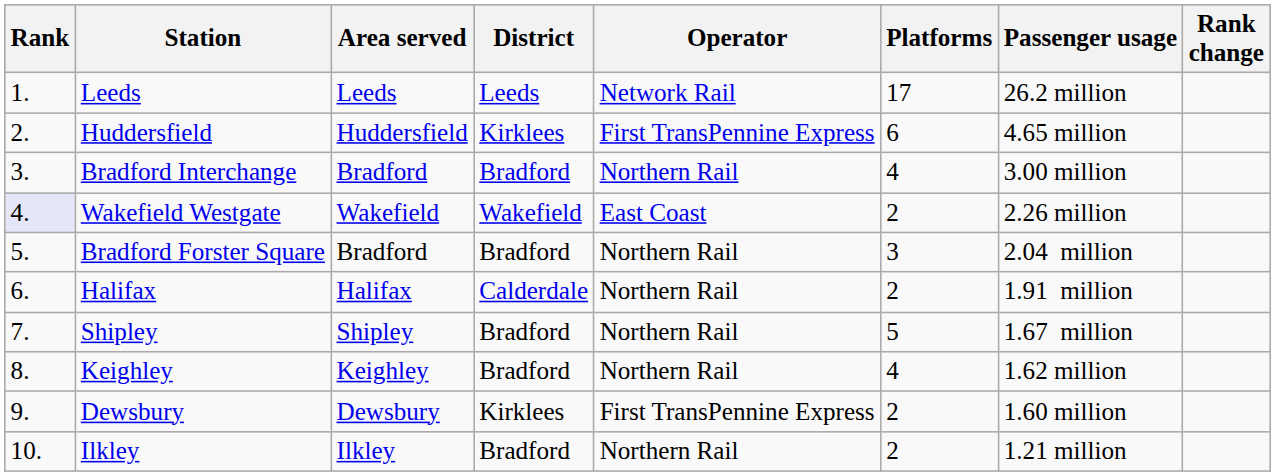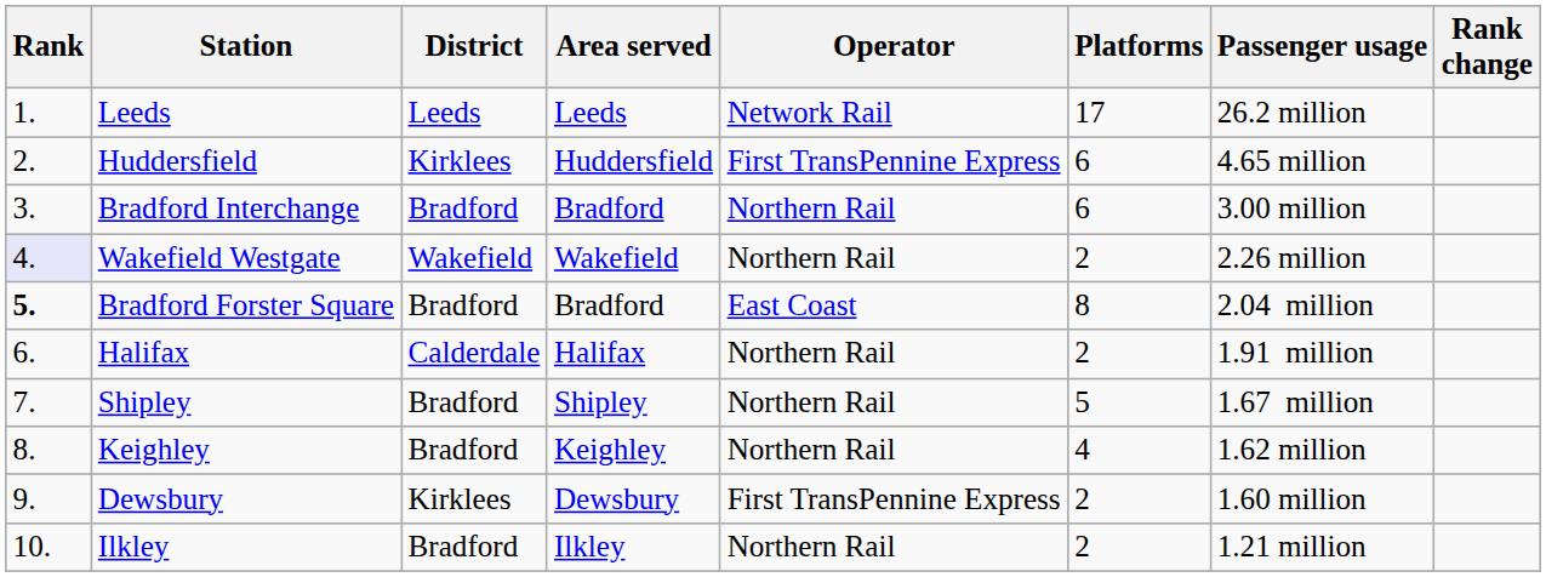columns swapped: Area served <-> District
Bradford Interchange | Platforms: 4 -> 6
Wakefield Westgate | Operator: East Coast -> Northern Rail
Bradford Forster Square | Rank: normal -> bold
Bradford Forster Square | Operator: Northern Rail -> East Coast
Bradford Forster Square | Platforms: 3 -> 8
